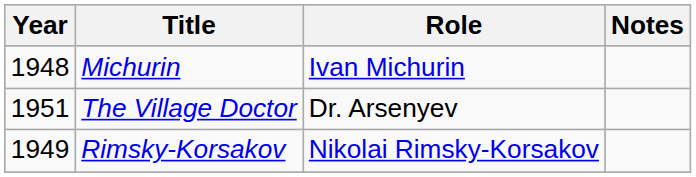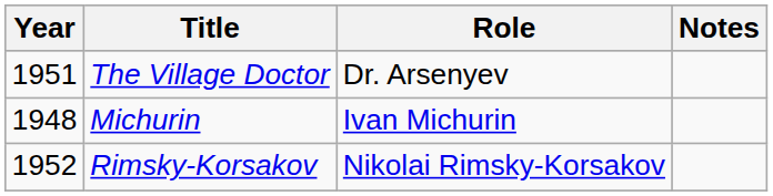rows swapped: Michurin <-> The Village Doctor
Rimsky-Korsakov | Year: 1949 -> 1952
